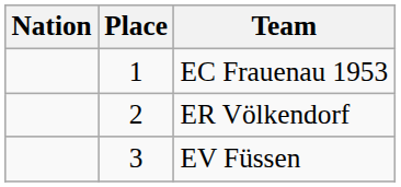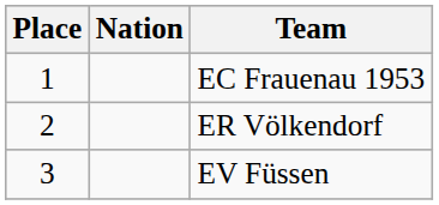columns swapped: Place <-> Nation
